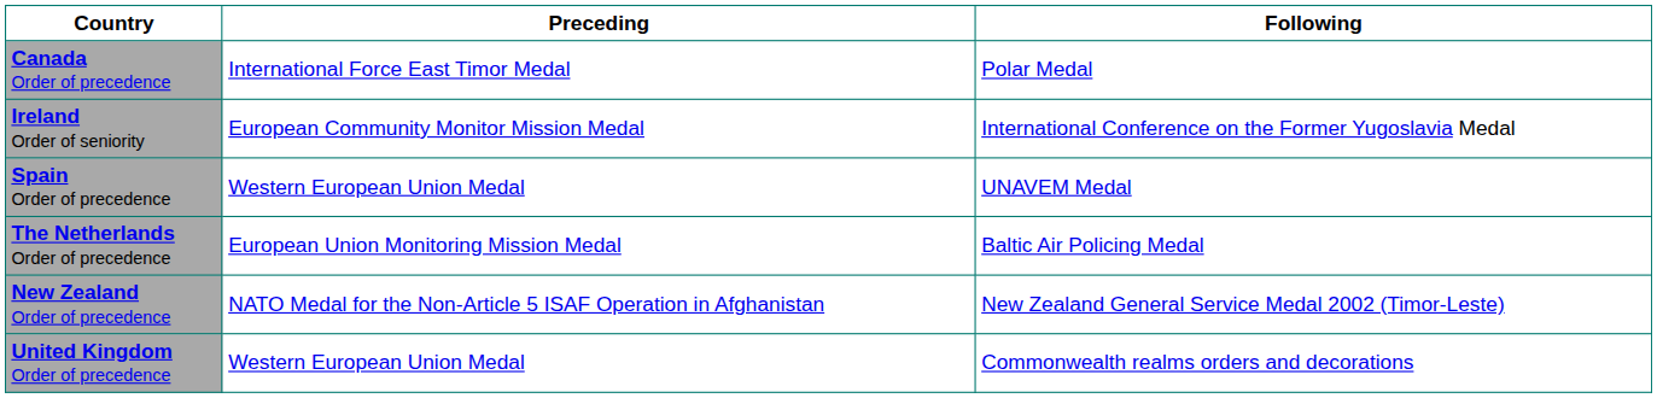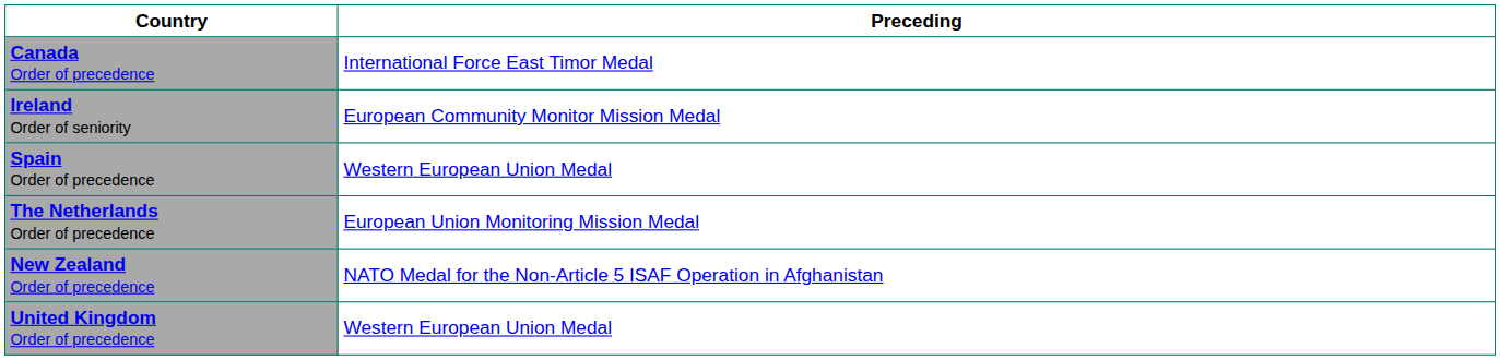- column: Following | Polar Medal | International Conference on the Former Yugoslavia Medal | UNAVEM Medal | Baltic Air Policing Medal | New Zealand General Service Medal 2002 (Timor-Leste) | Commonwealth realms orders and decorations
